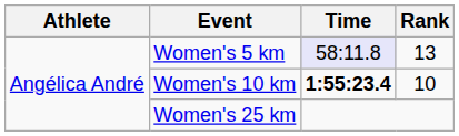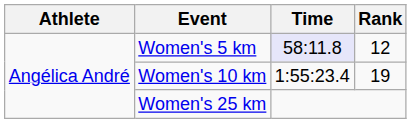Women's 5 km | Rank: 13 -> 12
Women's 10 km | Time: bold -> normal
Women's 10 km | Rank: 10 -> 19
